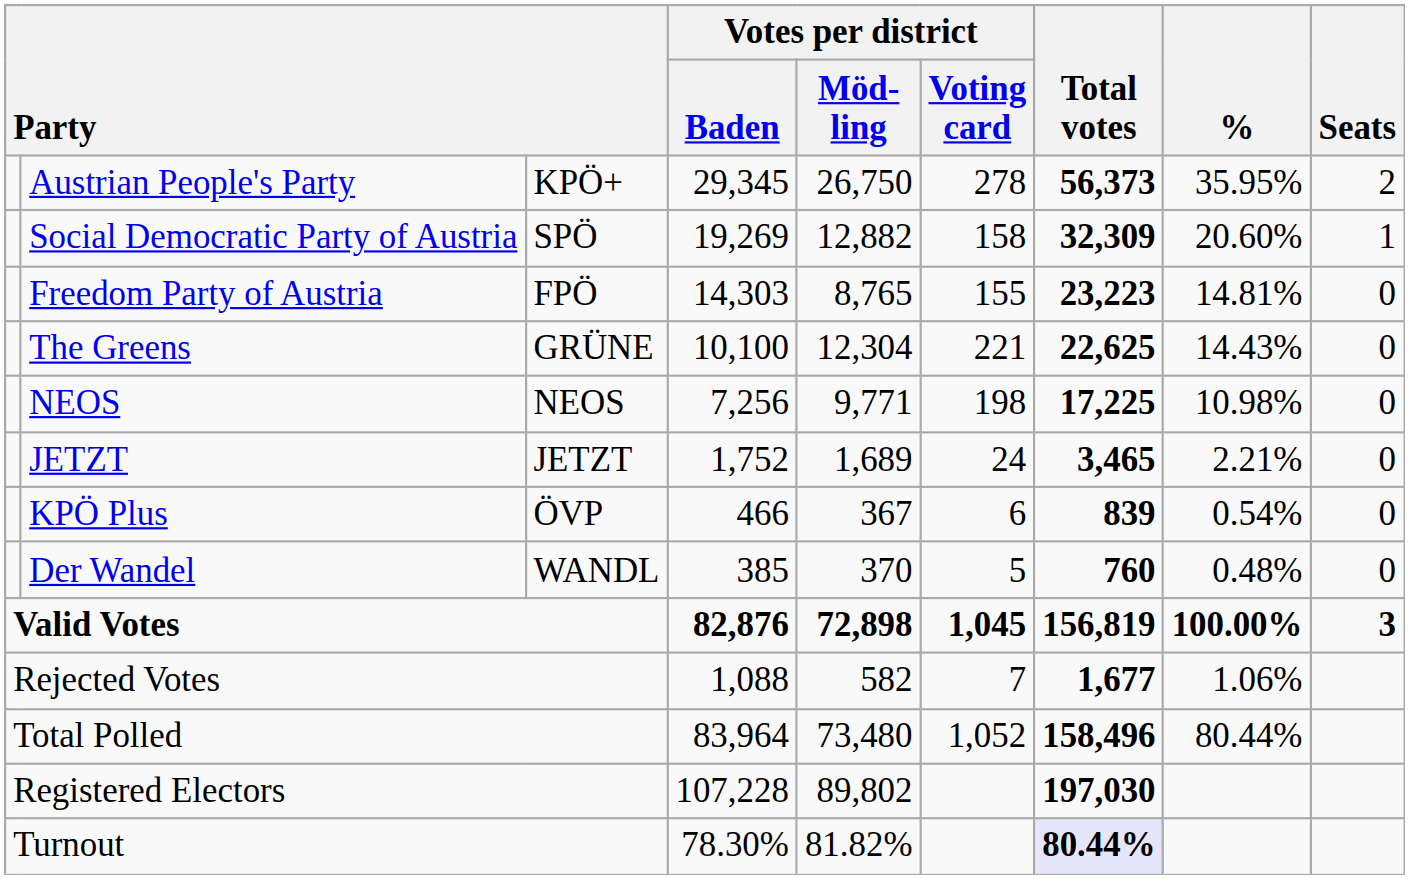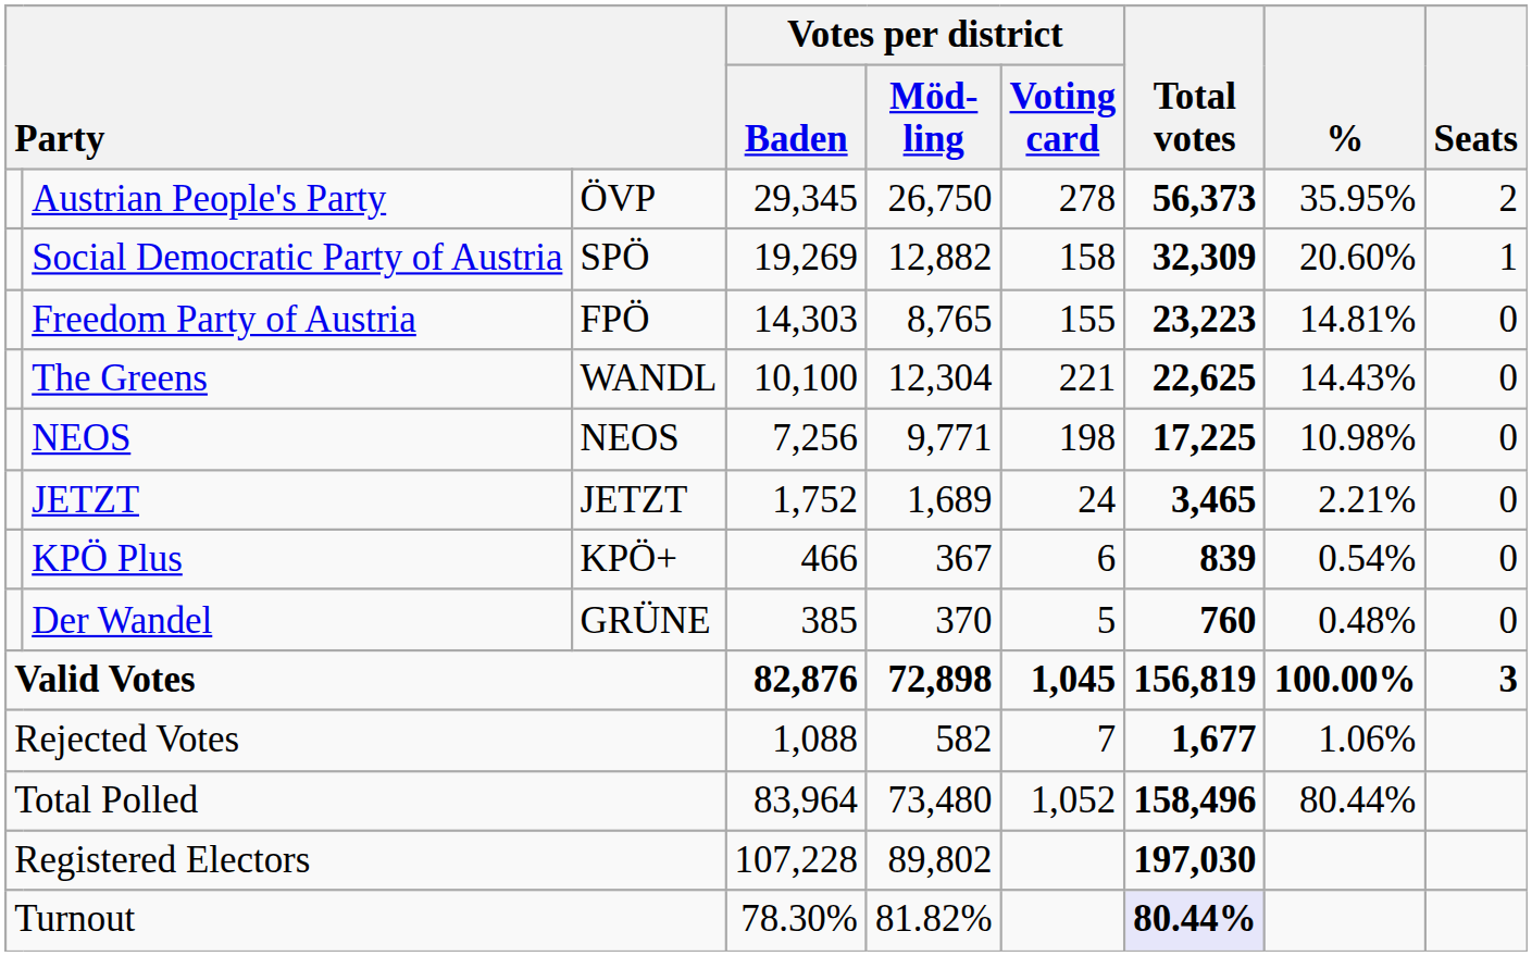Austrian People's Party | column 3: KPÖ+ -> ÖVP
The Greens | column 3: GRÜNE -> WANDL
KPÖ Plus | column 3: ÖVP -> KPÖ+
Der Wandel | column 3: WANDL -> GRÜNE
